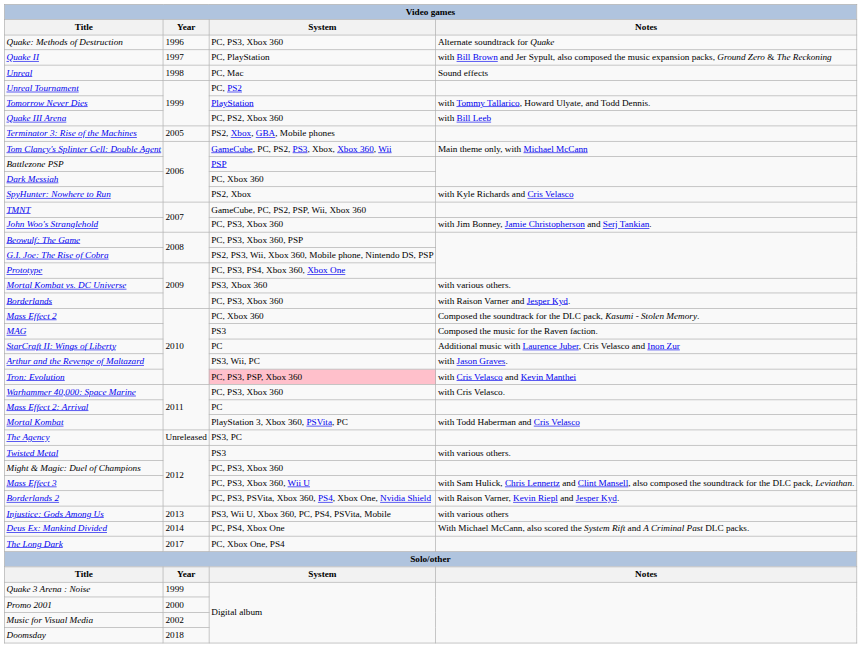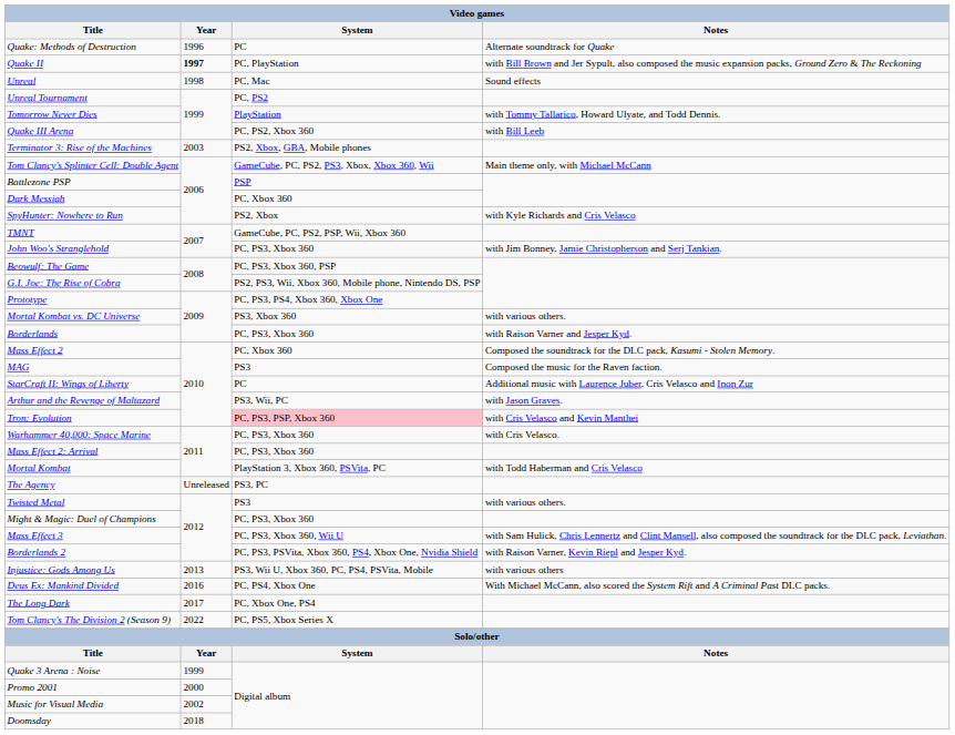Quake: Methods of Destruction | System: PC, PS3, Xbox 360 -> PC
Quake II | Year: normal -> bold
Terminator 3: Rise of the Machines | Year: 2005 -> 2003
Mass Effect 2: Arrival | System: PC -> PC, PS3, Xbox 360
Deus Ex: Mankind Divided | Year: 2014 -> 2016
+ row: Tom Clancy's The Division 2 (Season 9) | 2022 | PC, PS5, Xbox Series X
